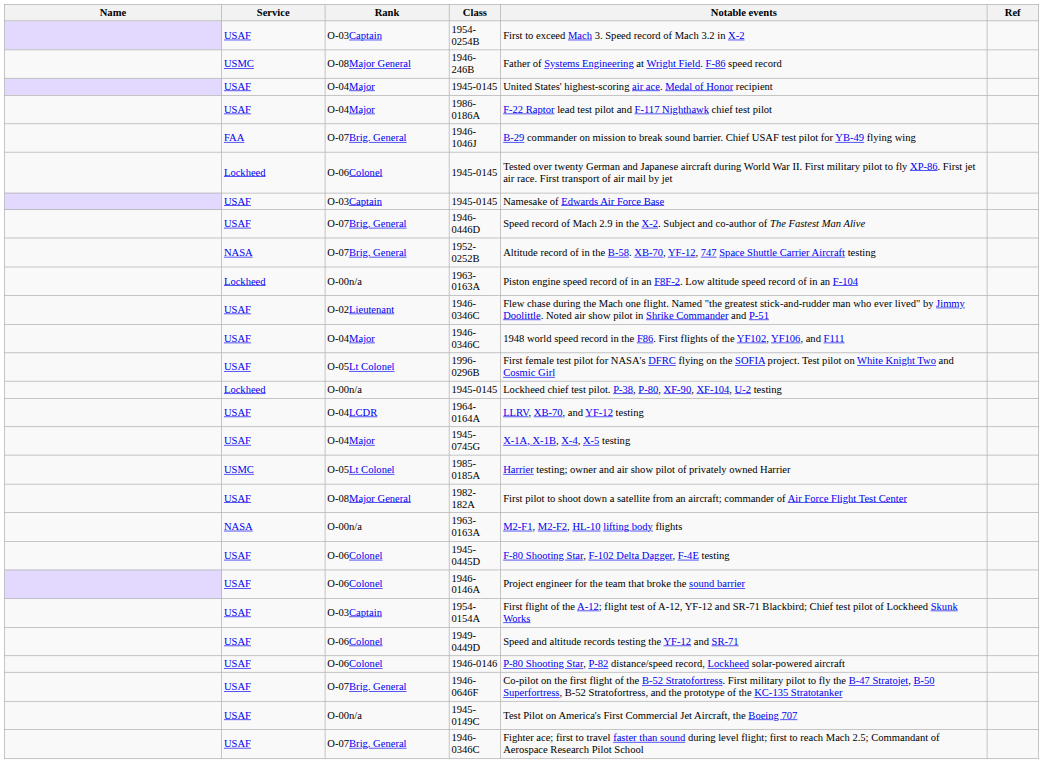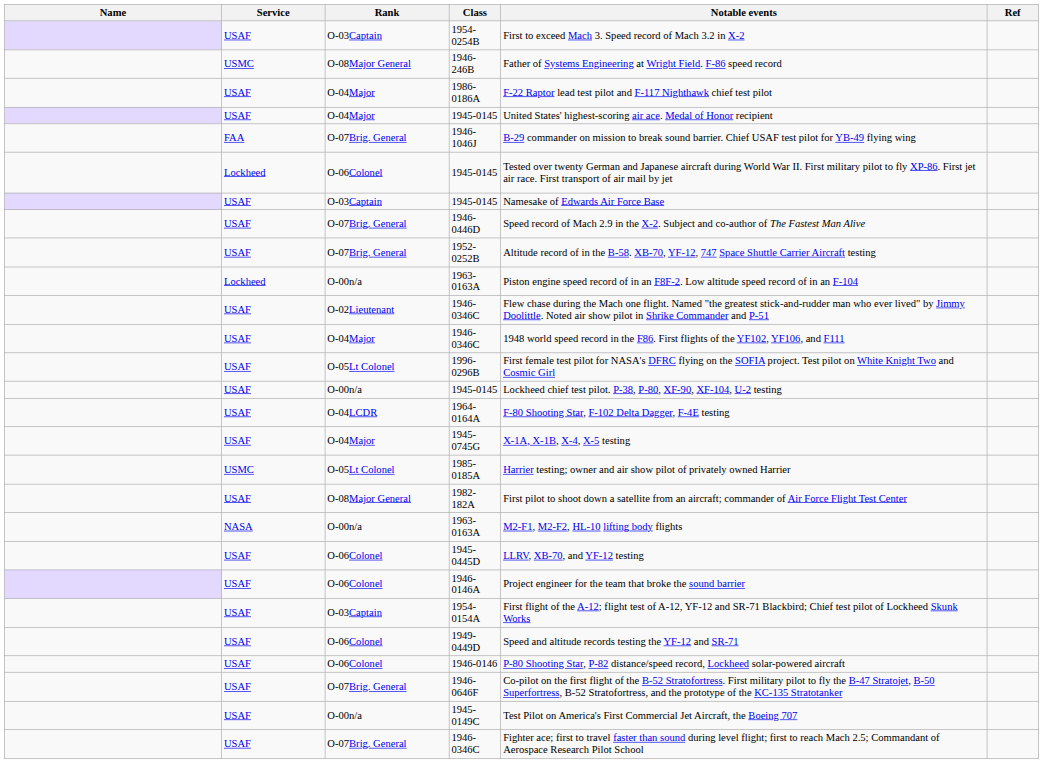rows swapped: O-04Major / 1945-0145 <-> 1986-0186A
1952-0252B | Service: NASA -> USAF
O-00n/a / 1945-0145 | Service: Lockheed -> USAF
1964-0164A | Notable events: LLRV, XB-70, and YF-12 testing -> F-80 Shooting Star, F-102 Delta Dagger, F-4E testing
1945-0445D | Notable events: F-80 Shooting Star, F-102 Delta Dagger, F-4E testing -> LLRV, XB-70, and YF-12 testing
